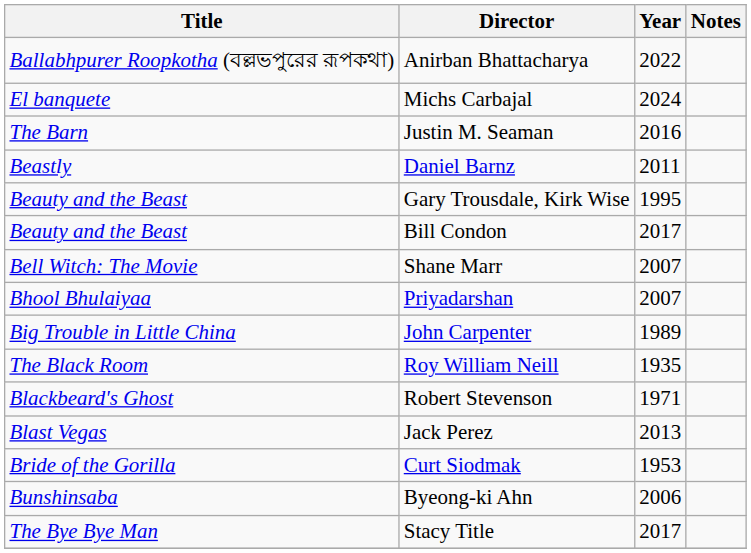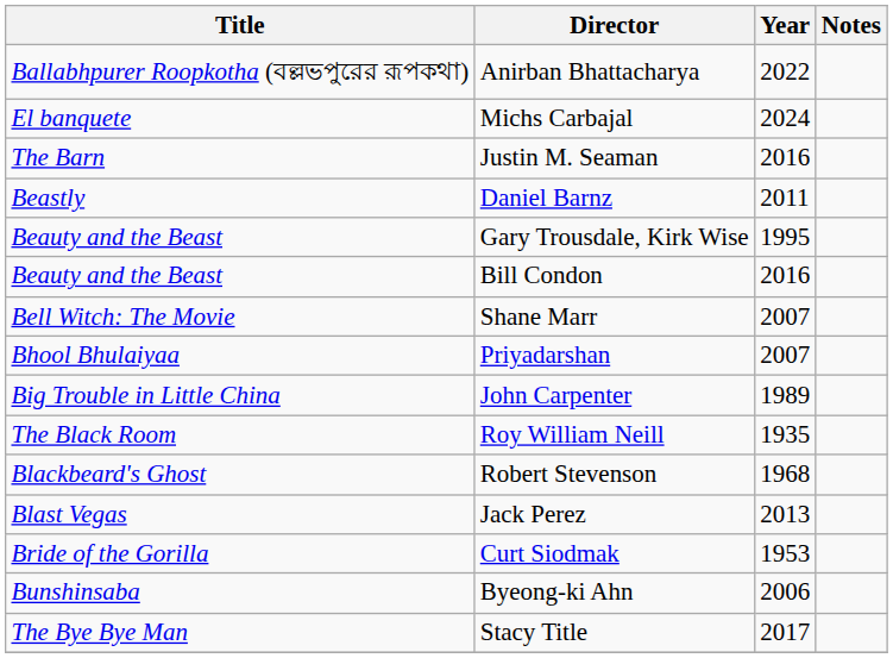Bill Condon | Year: 2017 -> 2016
Robert Stevenson | Year: 1971 -> 1968
